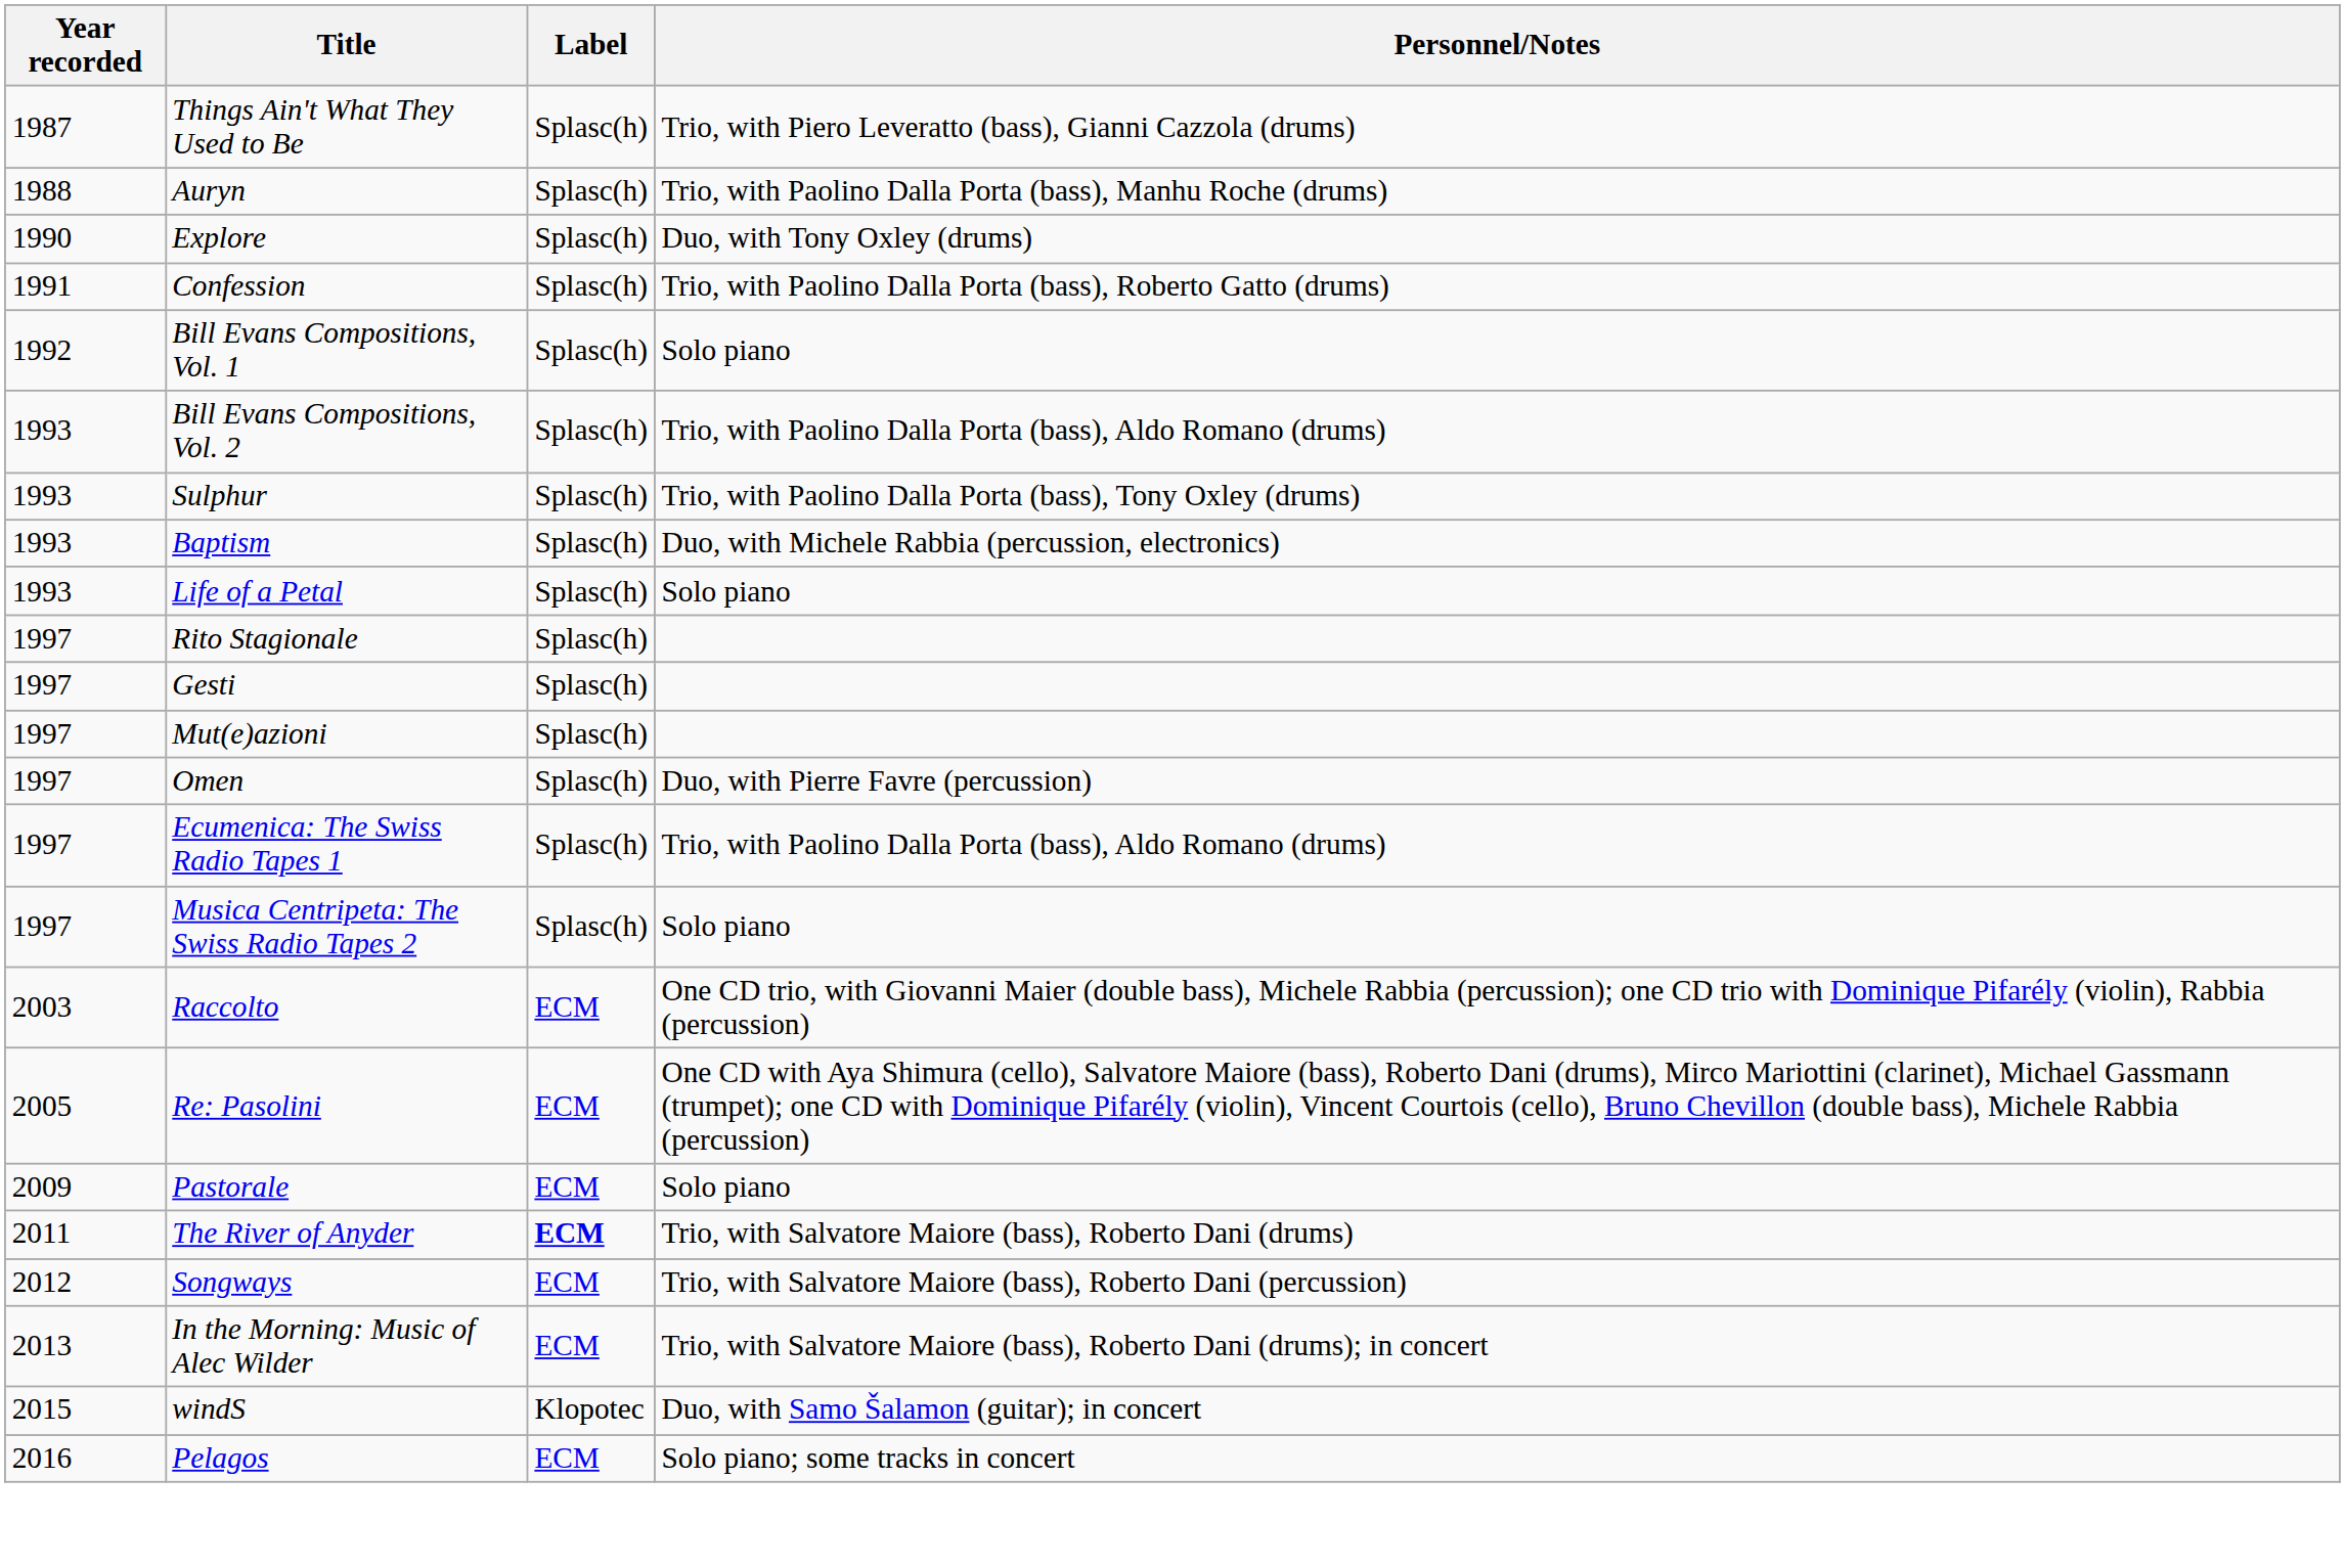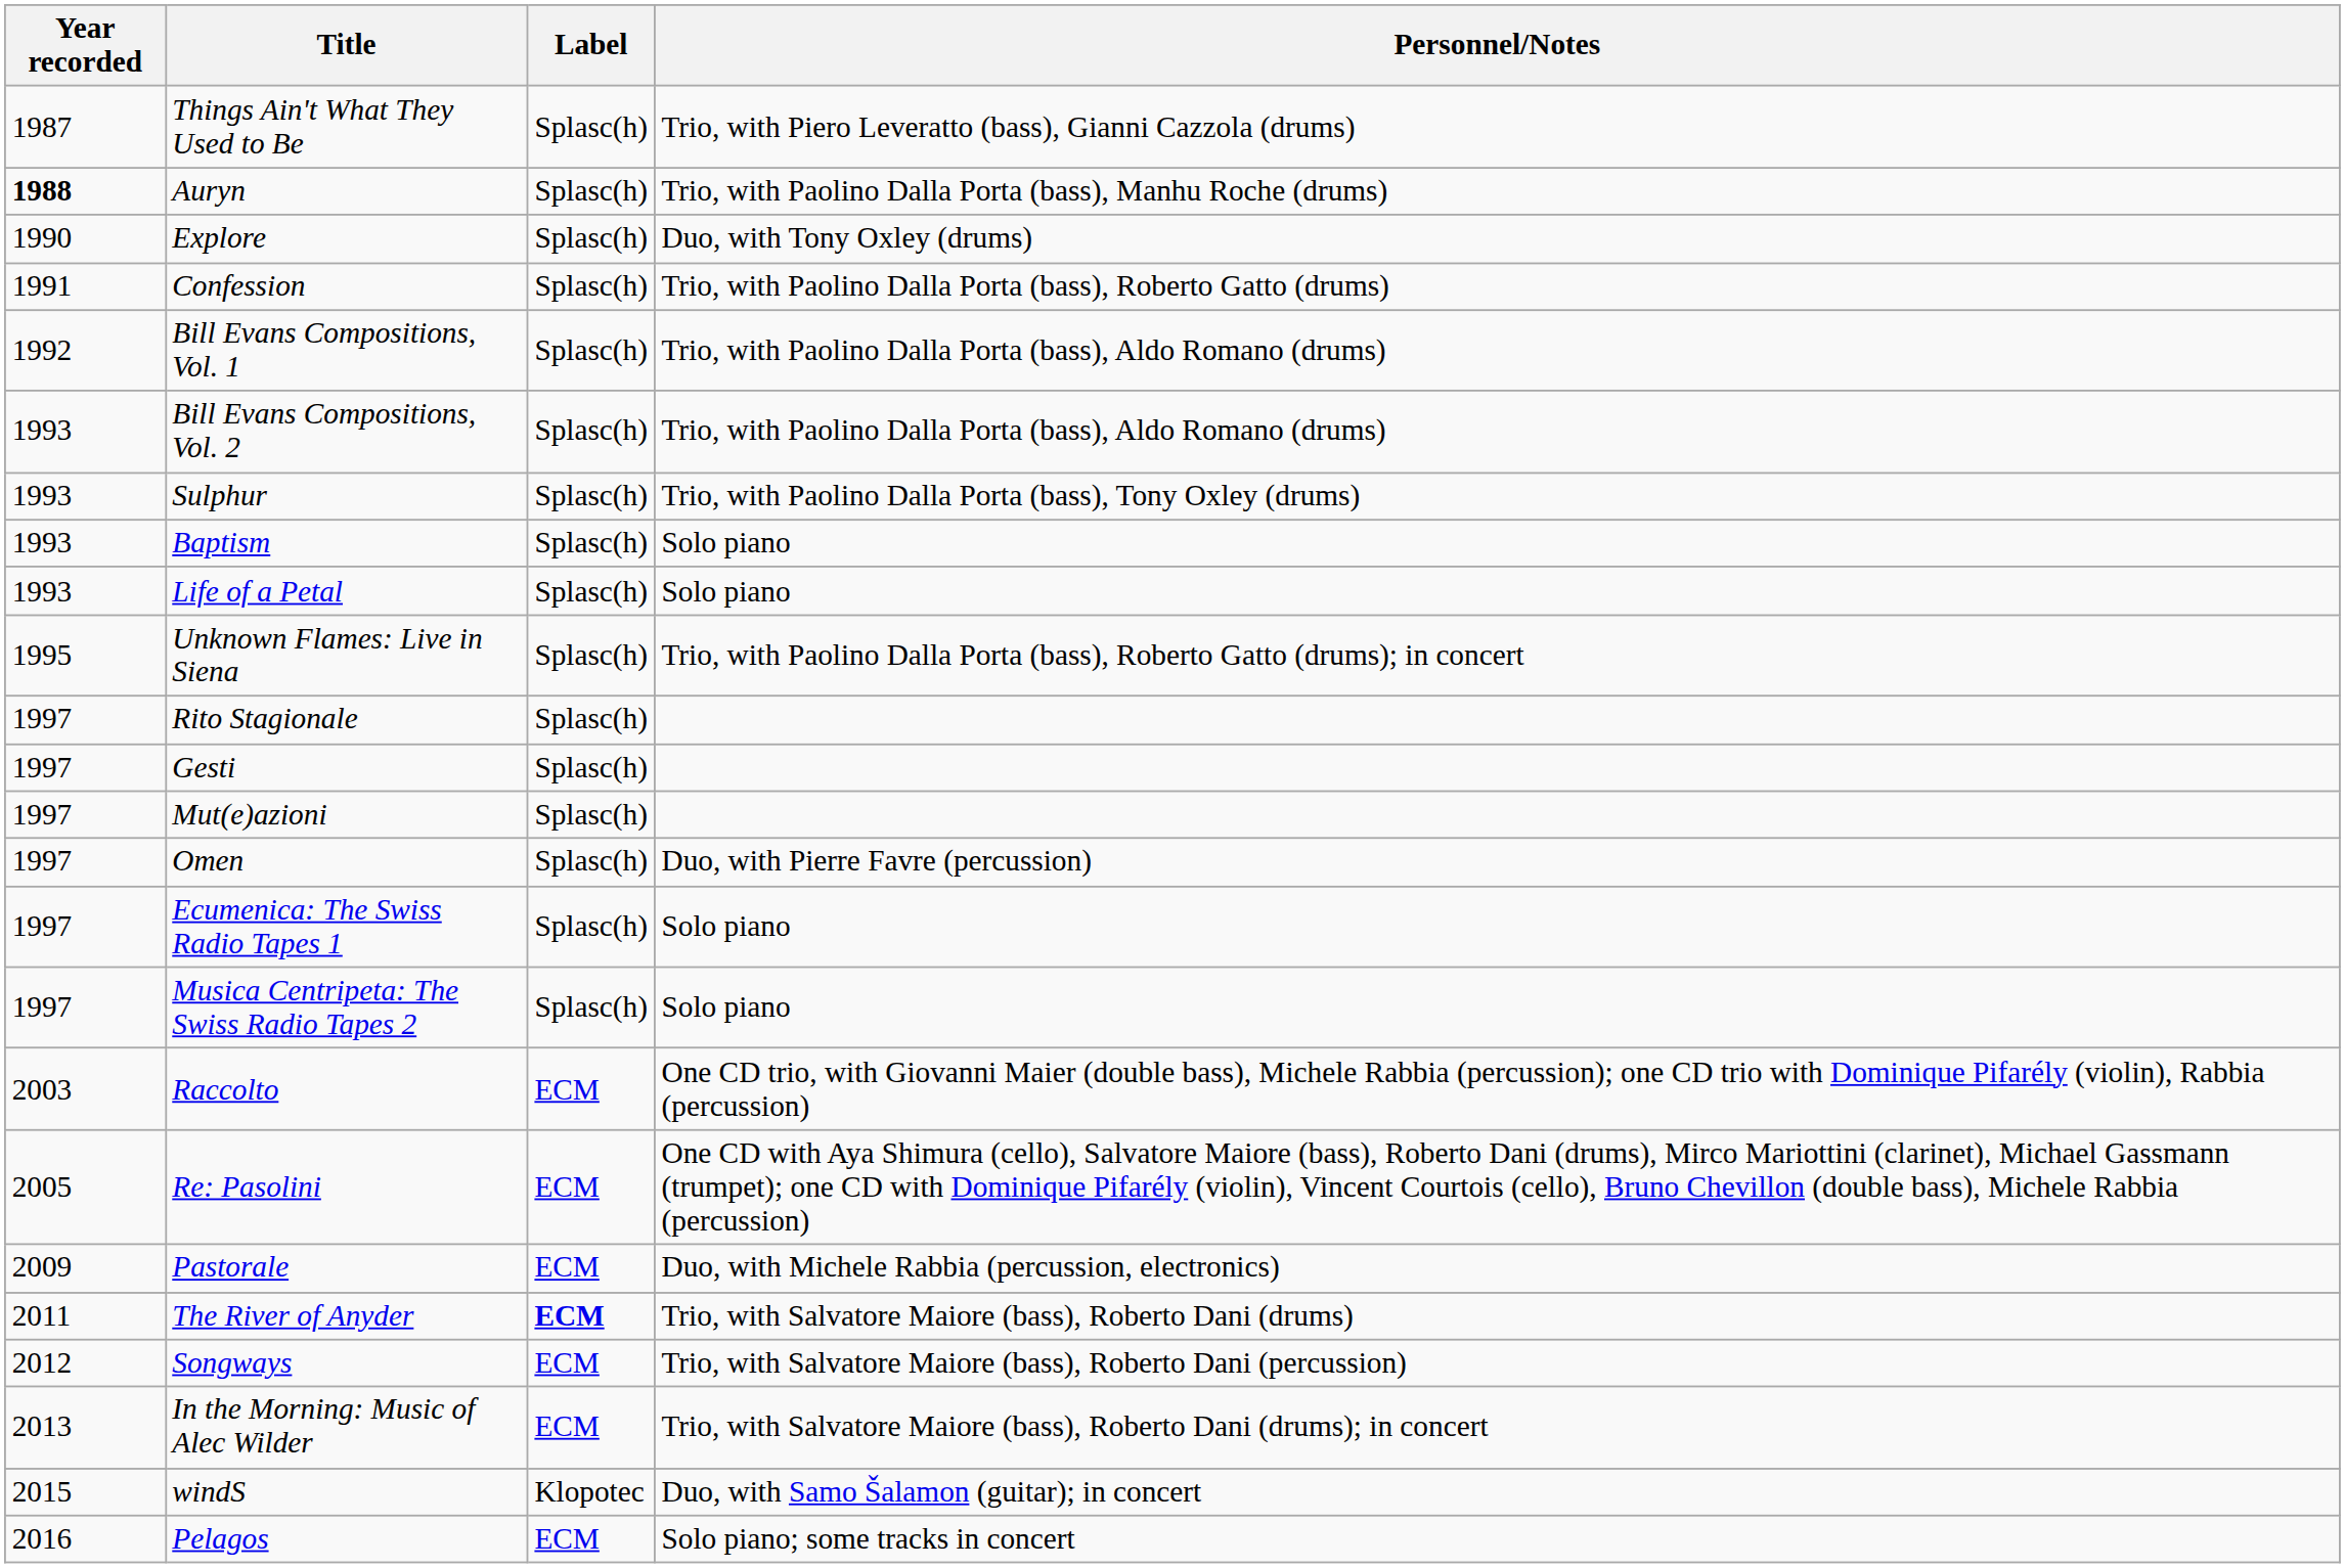Auryn | Year recorded: normal -> bold
Bill Evans Compositions, Vol. 1 | Personnel/Notes: Solo piano -> Trio, with Paolino Dalla Porta (bass), Aldo Romano (drums)
Baptism | Personnel/Notes: Duo, with Michele Rabbia (percussion, electronics) -> Solo piano
+ row: 1995 | Unknown Flames: Live in Siena | Splasc(h) | Trio, with Paolino Dalla Porta (bass), Roberto Gatto (drums); in concert
Ecumenica: The Swiss Radio Tapes 1 | Personnel/Notes: Trio, with Paolino Dalla Porta (bass), Aldo Romano (drums) -> Solo piano
Pastorale | Personnel/Notes: Solo piano -> Duo, with Michele Rabbia (percussion, electronics)
